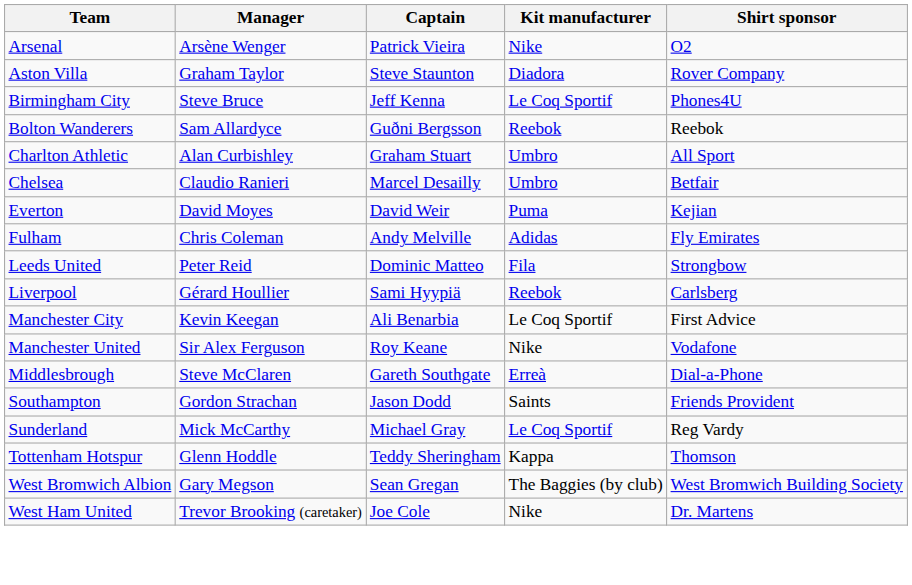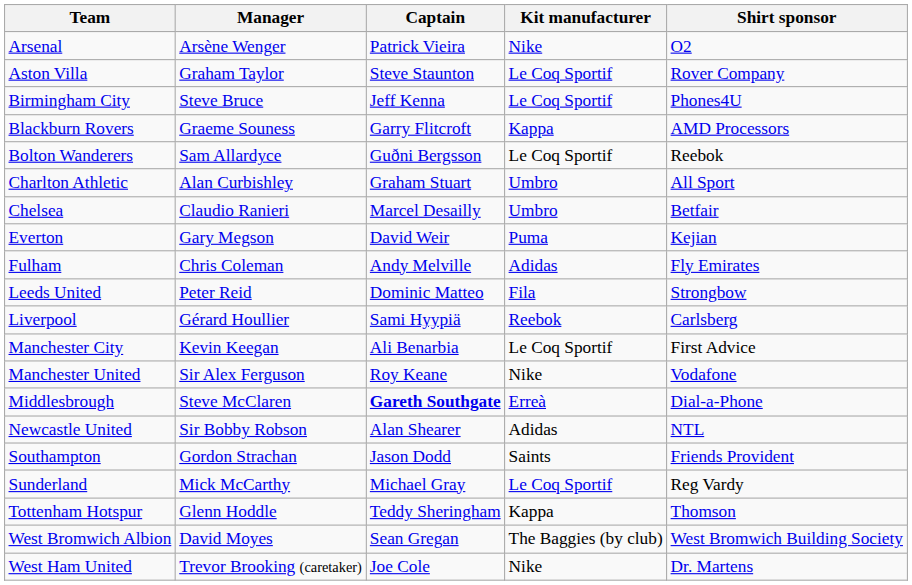Aston Villa | Kit manufacturer: Diadora -> Le Coq Sportif
+ row: Blackburn Rovers | Graeme Souness | Garry Flitcroft | Kappa | AMD Processors
Bolton Wanderers | Kit manufacturer: Reebok -> Le Coq Sportif
Everton | Manager: David Moyes -> Gary Megson
Middlesbrough | Captain: normal -> bold
+ row: Newcastle United | Sir Bobby Robson | Alan Shearer | Adidas | NTL
West Bromwich Albion | Manager: Gary Megson -> David Moyes
